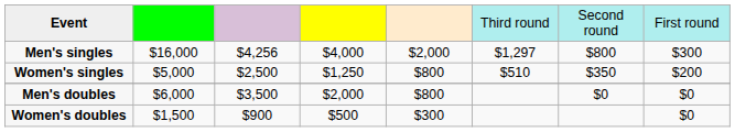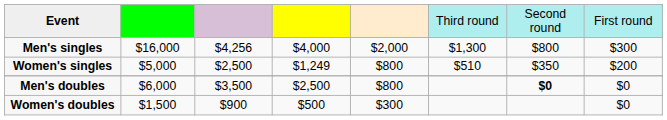Men's singles | column 6: $1,297 -> $1,300
Women's singles | column 4: $1,250 -> $1,249
Men's doubles | column 4: $2,000 -> $2,500
Men's doubles | column 7: normal -> bold
